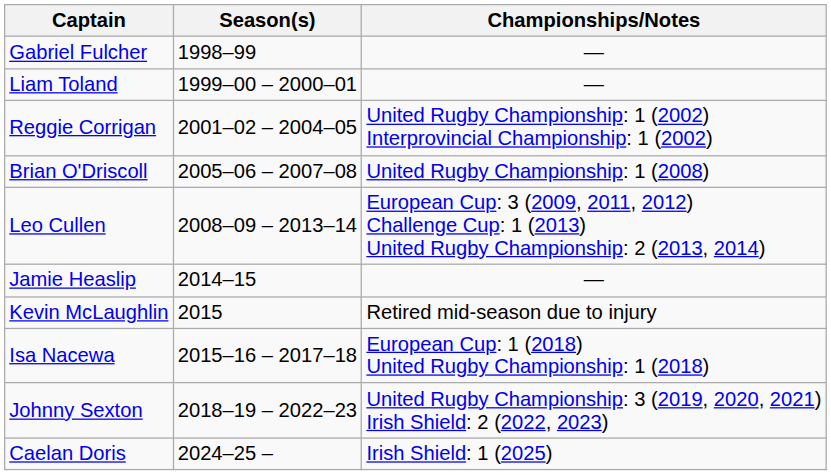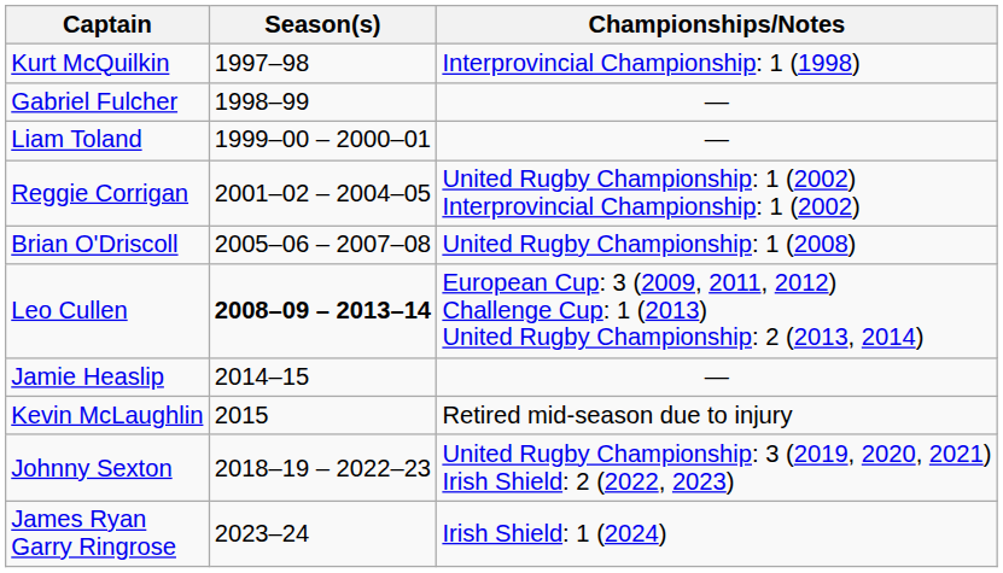+ row: Kurt McQuilkin | 1997–98 | Interprovincial Championship: 1 (1998)
Leo Cullen | Season(s): normal -> bold
- row: Isa Nacewa | 2015–16 – 2017–18 | European Cup: 1 (2018) United Rugby Championship: 1 (2018)
+ row: James Ryan Garry Ringrose | 2023–24 | Irish Shield: 1 (2024)
- row: Caelan Doris | 2024–25 – | Irish Shield: 1 (2025)
